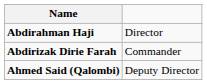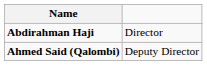- row: Abdirizak Dirie Farah | Commander
